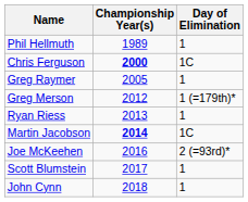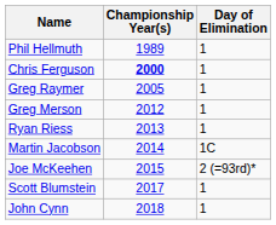Chris Ferguson | Day of Elimination: 1C -> 1
Greg Merson | Day of Elimination: 1 (=179th)* -> 1
Martin Jacobson | Championship Year(s): bold -> normal
Joe McKeehen | Championship Year(s): 2016 -> 2015
